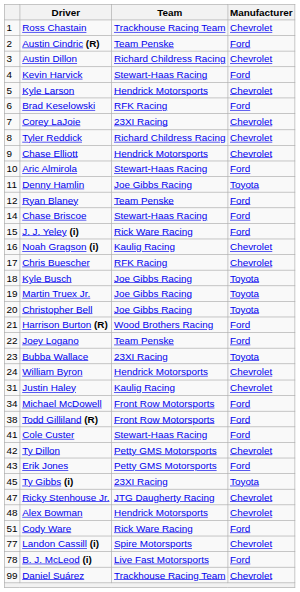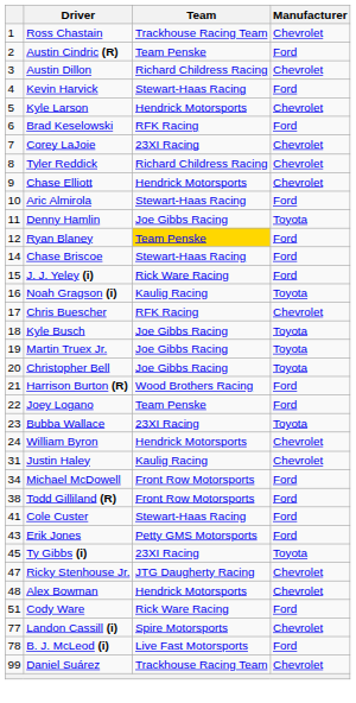Ryan Blaney | Team: no background -> gold background
Noah Gragson (i) | Manufacturer: Chevrolet -> Toyota
- row: 42 | Ty Dillon | Petty GMS Motorsports | Chevrolet
